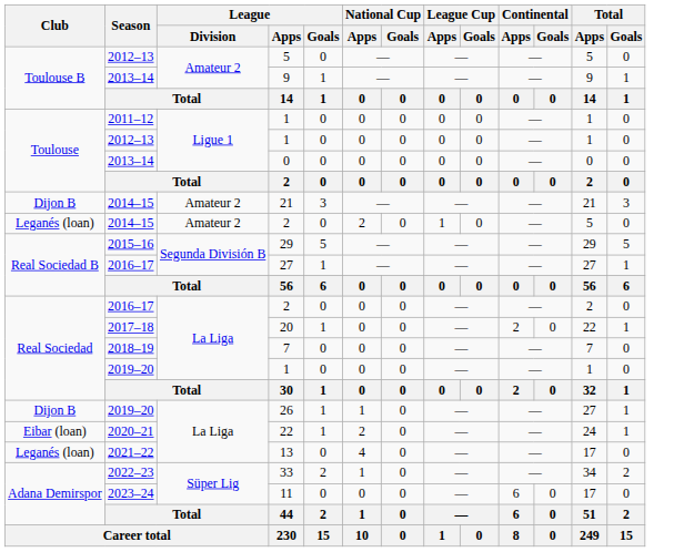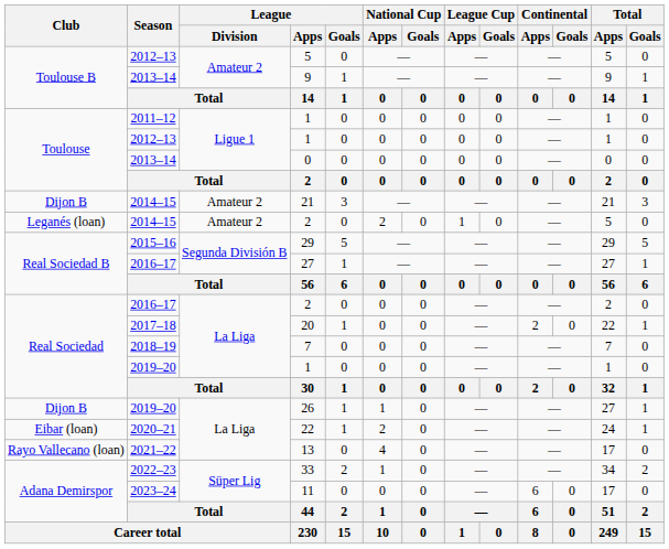13 | Club: Leganés (loan) -> Rayo Vallecano (loan)
